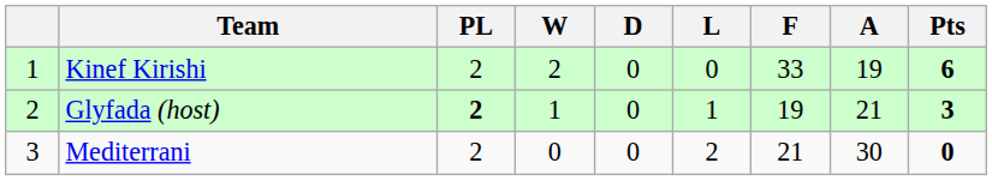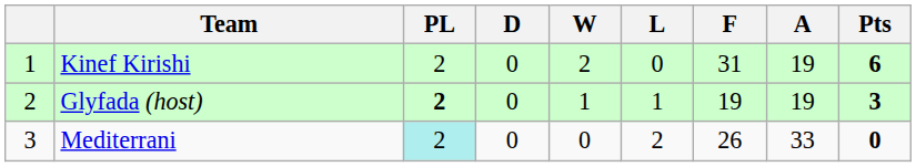columns swapped: W <-> D
Kinef Kirishi | F: 33 -> 31
Glyfada (host) | A: 21 -> 19
Mediterrani | PL: no background -> paleturquoise background
Mediterrani | F: 21 -> 26
Mediterrani | A: 30 -> 33
